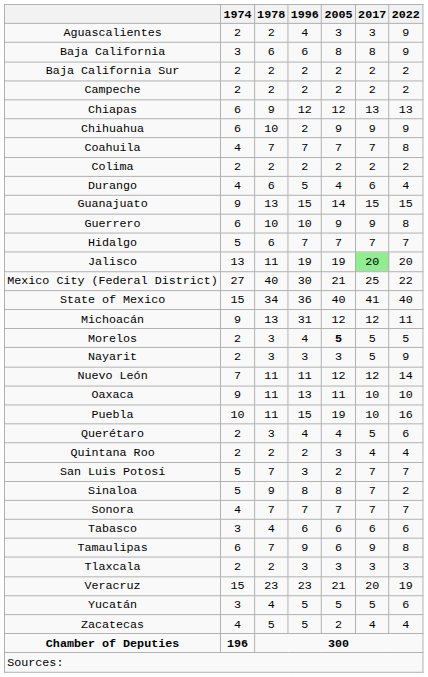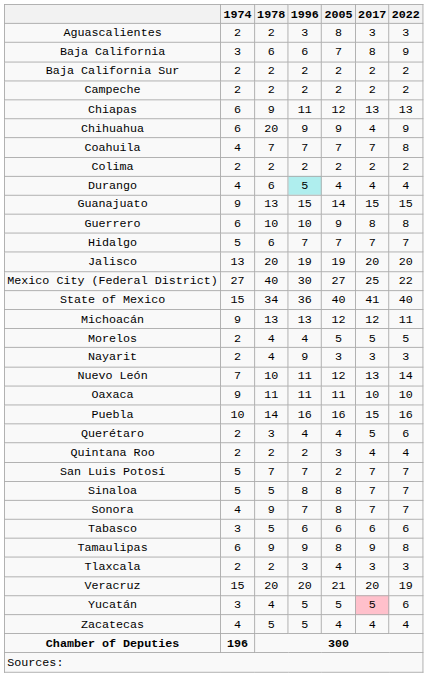Aguascalientes | 1996: 4 -> 3
Aguascalientes | 2005: 3 -> 8
Aguascalientes | 2022: 9 -> 3
Baja California | 2005: 8 -> 7
Chiapas | 1996: 12 -> 11
Chihuahua | 1978: 10 -> 20
Chihuahua | 1996: 2 -> 9
Chihuahua | 2017: 9 -> 4
Durango | 1996: no background -> paleturquoise background
Durango | 2017: 6 -> 4
Guerrero | 2017: 9 -> 8
Jalisco | 1978: 11 -> 20
Jalisco | 2017: lightgreen background -> no background
Mexico City (Federal District) | 2005: 21 -> 27
Michoacán | 1996: 31 -> 13
Morelos | 1978: 3 -> 4
Morelos | 2005: bold -> normal
Nayarit | 1978: 3 -> 4
Nayarit | 1996: 3 -> 9
Nayarit | 2017: 5 -> 3
Nayarit | 2022: 9 -> 3
Nuevo León | 1978: 11 -> 10
Nuevo León | 2017: 12 -> 13
Oaxaca | 1996: 13 -> 11
Puebla | 1978: 11 -> 14
Puebla | 1996: 15 -> 16
Puebla | 2005: 19 -> 16
Puebla | 2017: 10 -> 15
San Luis Potosí | 1996: 3 -> 7
Sinaloa | 1978: 9 -> 5
Sinaloa | 2022: 2 -> 7
Sonora | 1978: 7 -> 9
Sonora | 2005: 7 -> 8
Tabasco | 1978: 4 -> 5
Tamaulipas | 1978: 7 -> 9
Tamaulipas | 2005: 6 -> 8
Tlaxcala | 2005: 3 -> 4
Veracruz | 1978: 23 -> 20
Veracruz | 1996: 23 -> 20
Yucatán | 2017: no background -> pink background
Zacatecas | 2005: 2 -> 4
